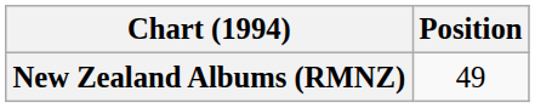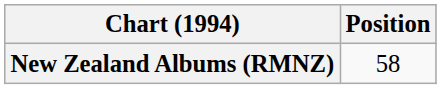New Zealand Albums (RMNZ) | Position: 49 -> 58
